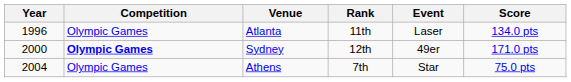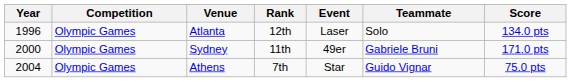+ column: Teammate | Solo | Gabriele Bruni | Guido Vignar
Atlanta | Rank: 11th -> 12th
Sydney | Competition: bold -> normal
Sydney | Rank: 12th -> 11th
